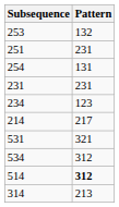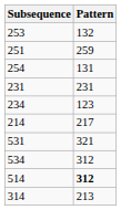251 | Pattern: 231 -> 259
